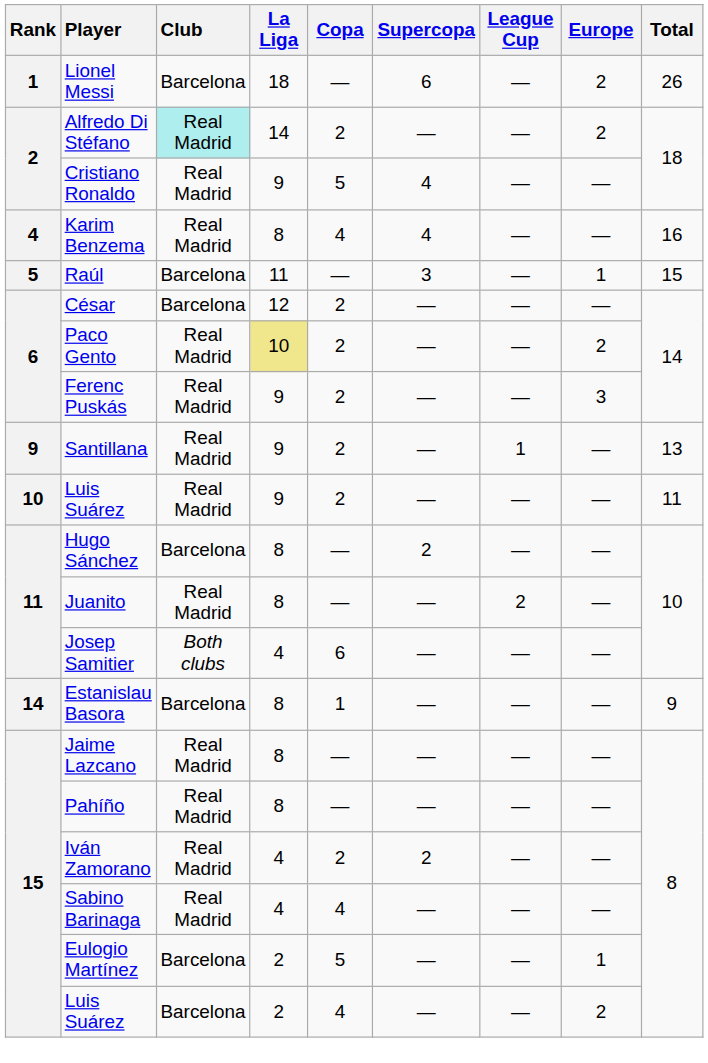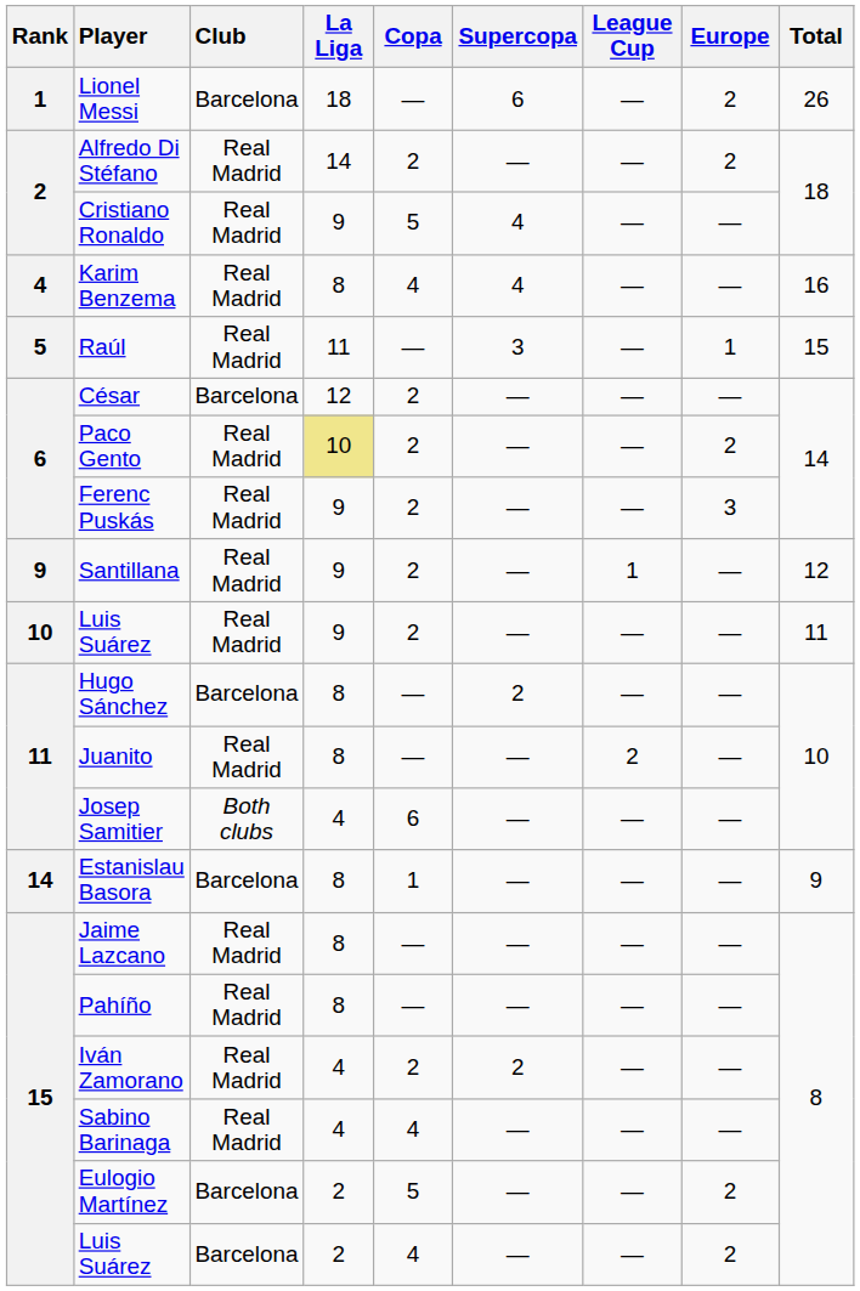Alfredo Di Stéfano | Club: paleturquoise background -> no background
Raúl | Club: Barcelona -> Real Madrid
Santillana | Total: 13 -> 12
Eulogio Martínez | Europe: 1 -> 2
